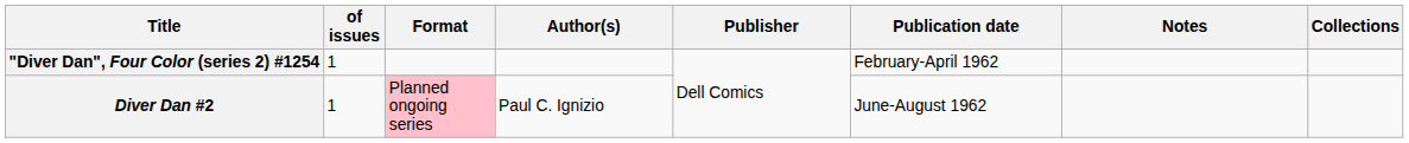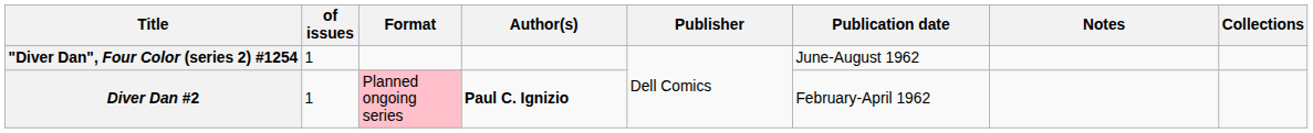"Diver Dan", Four Color (series 2) #1254 | Publication date: February-April 1962 -> June-August 1962
Diver Dan #2 | Author(s): normal -> bold
Diver Dan #2 | Publication date: June-August 1962 -> February-April 1962
